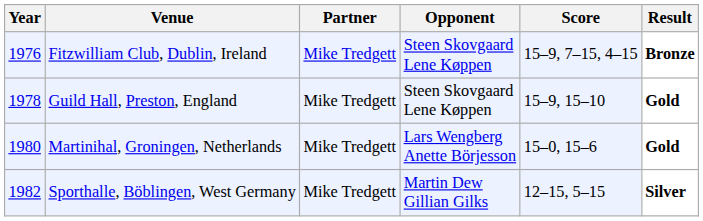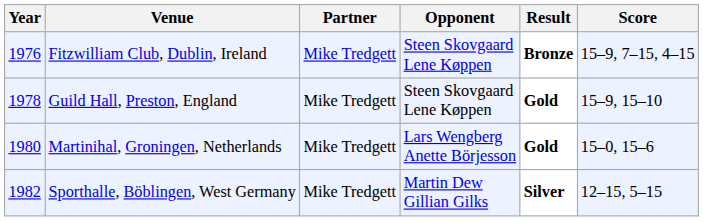columns swapped: Score <-> Result
